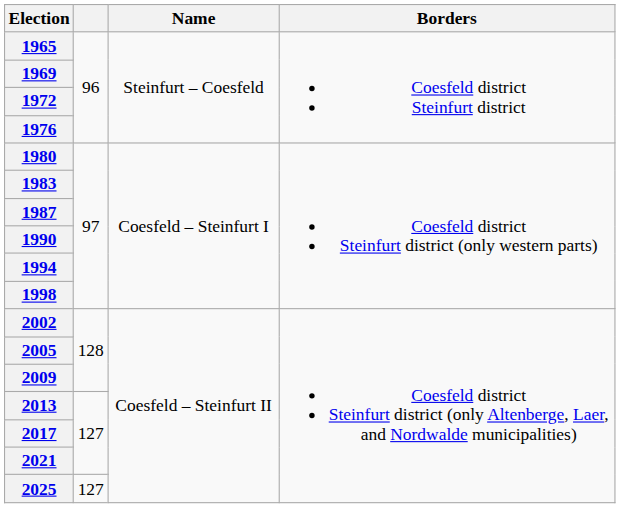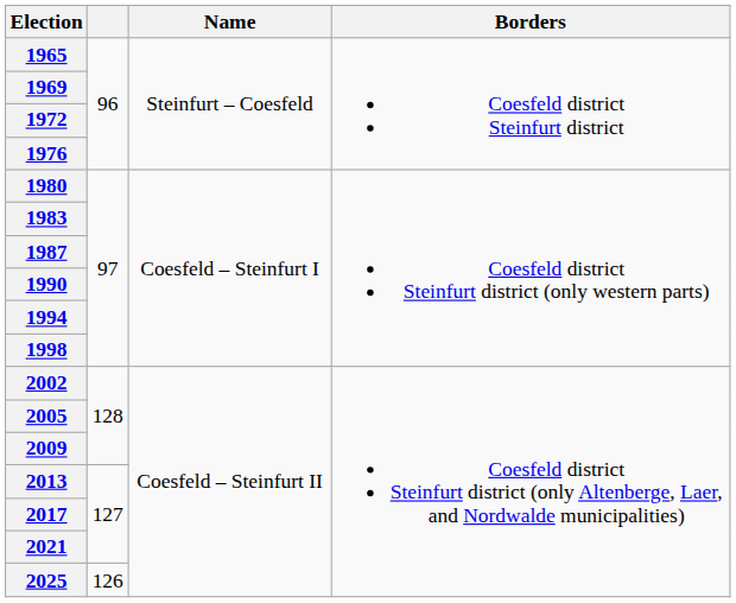2025 | column 2: 127 -> 126
